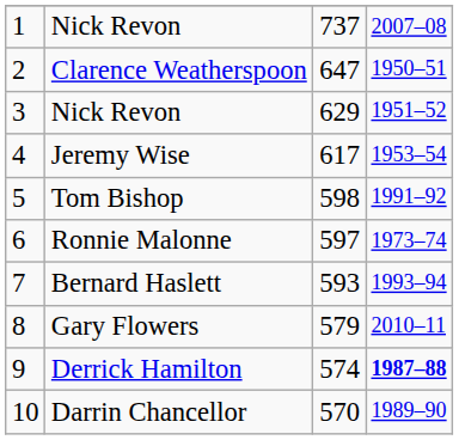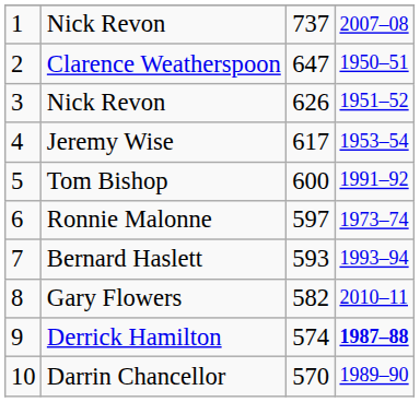3 / Nick Revon | column 3: 629 -> 626
Tom Bishop | column 3: 598 -> 600
Gary Flowers | column 3: 579 -> 582
